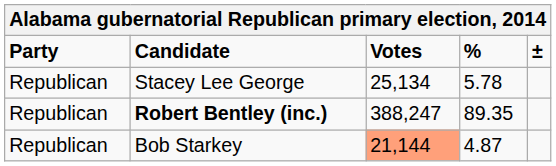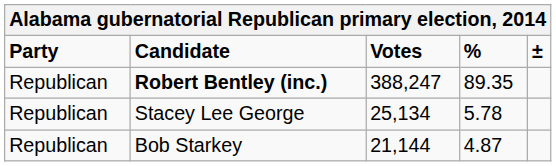rows swapped: Robert Bentley (inc.) <-> Stacey Lee George
Bob Starkey | Votes: lightsalmon background -> no background
